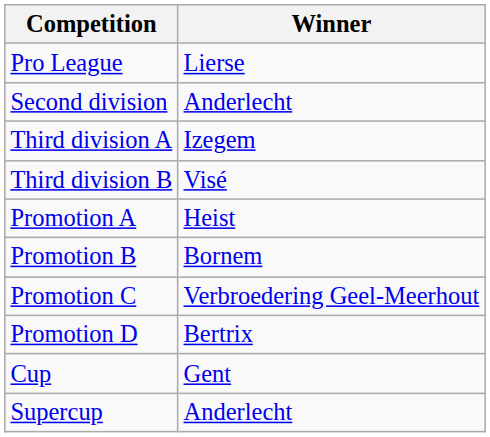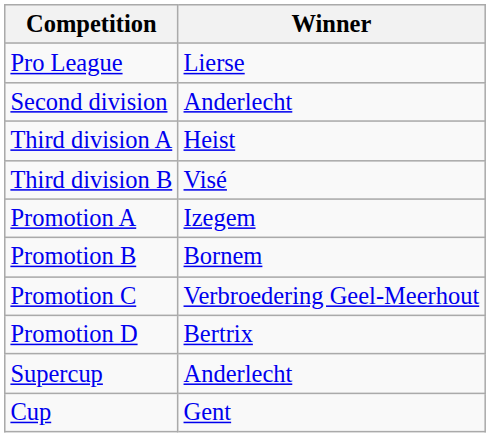Third division A | Winner: Izegem -> Heist
Promotion A | Winner: Heist -> Izegem
rows swapped: Cup <-> Supercup
